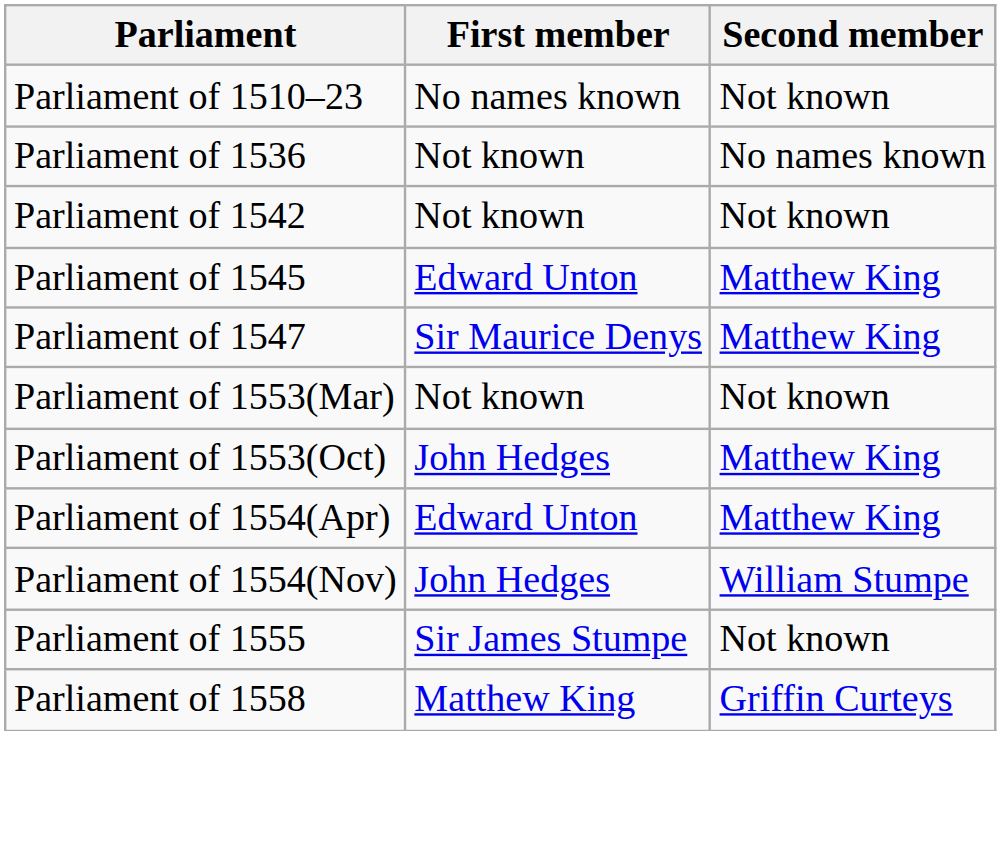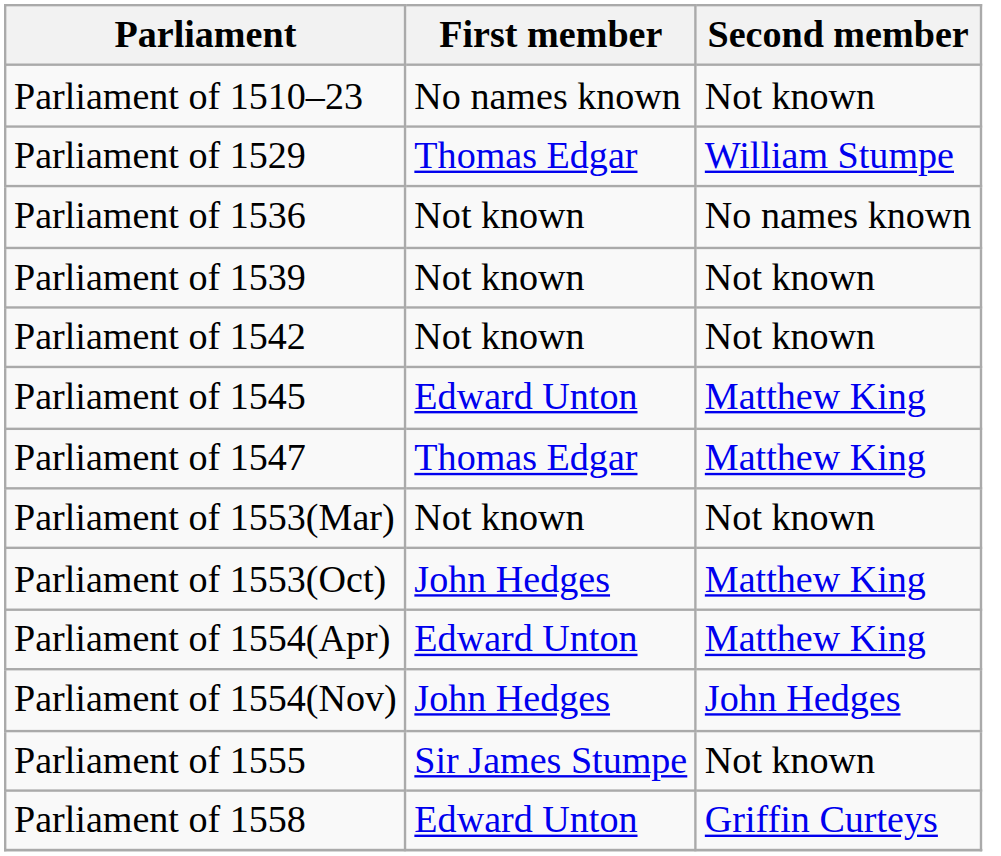+ row: Parliament of 1529 | Thomas Edgar | William Stumpe
+ row: Parliament of 1539 | Not known | Not known
Parliament of 1547 | First member: Sir Maurice Denys -> Thomas Edgar
Parliament of 1554(Nov) | Second member: William Stumpe -> John Hedges
Parliament of 1558 | First member: Matthew King -> Edward Unton
